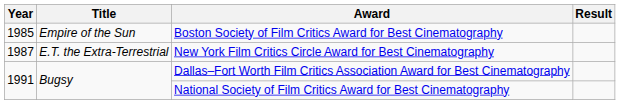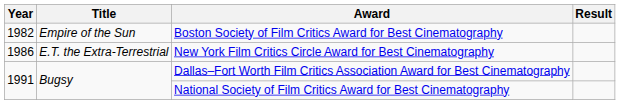Boston Society of Film Critics Award for Best Cinematography | Year: 1985 -> 1982
New York Film Critics Circle Award for Best Cinematography | Year: 1987 -> 1986
